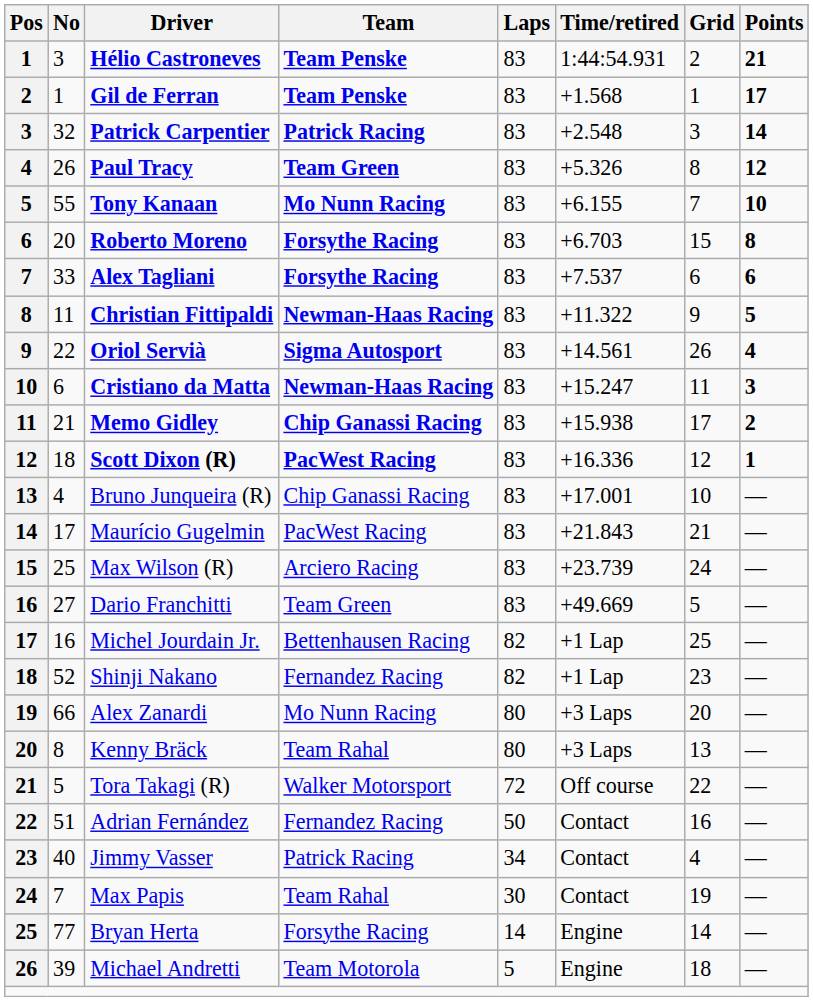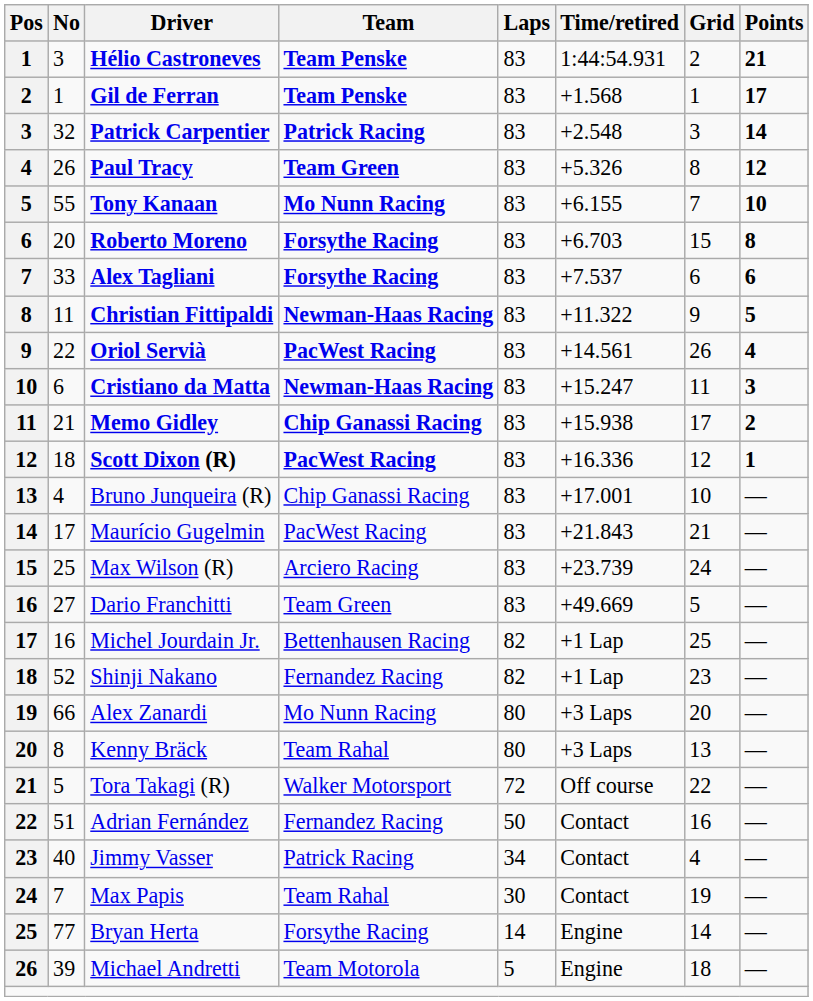Oriol Servià | Team: Sigma Autosport -> PacWest Racing
